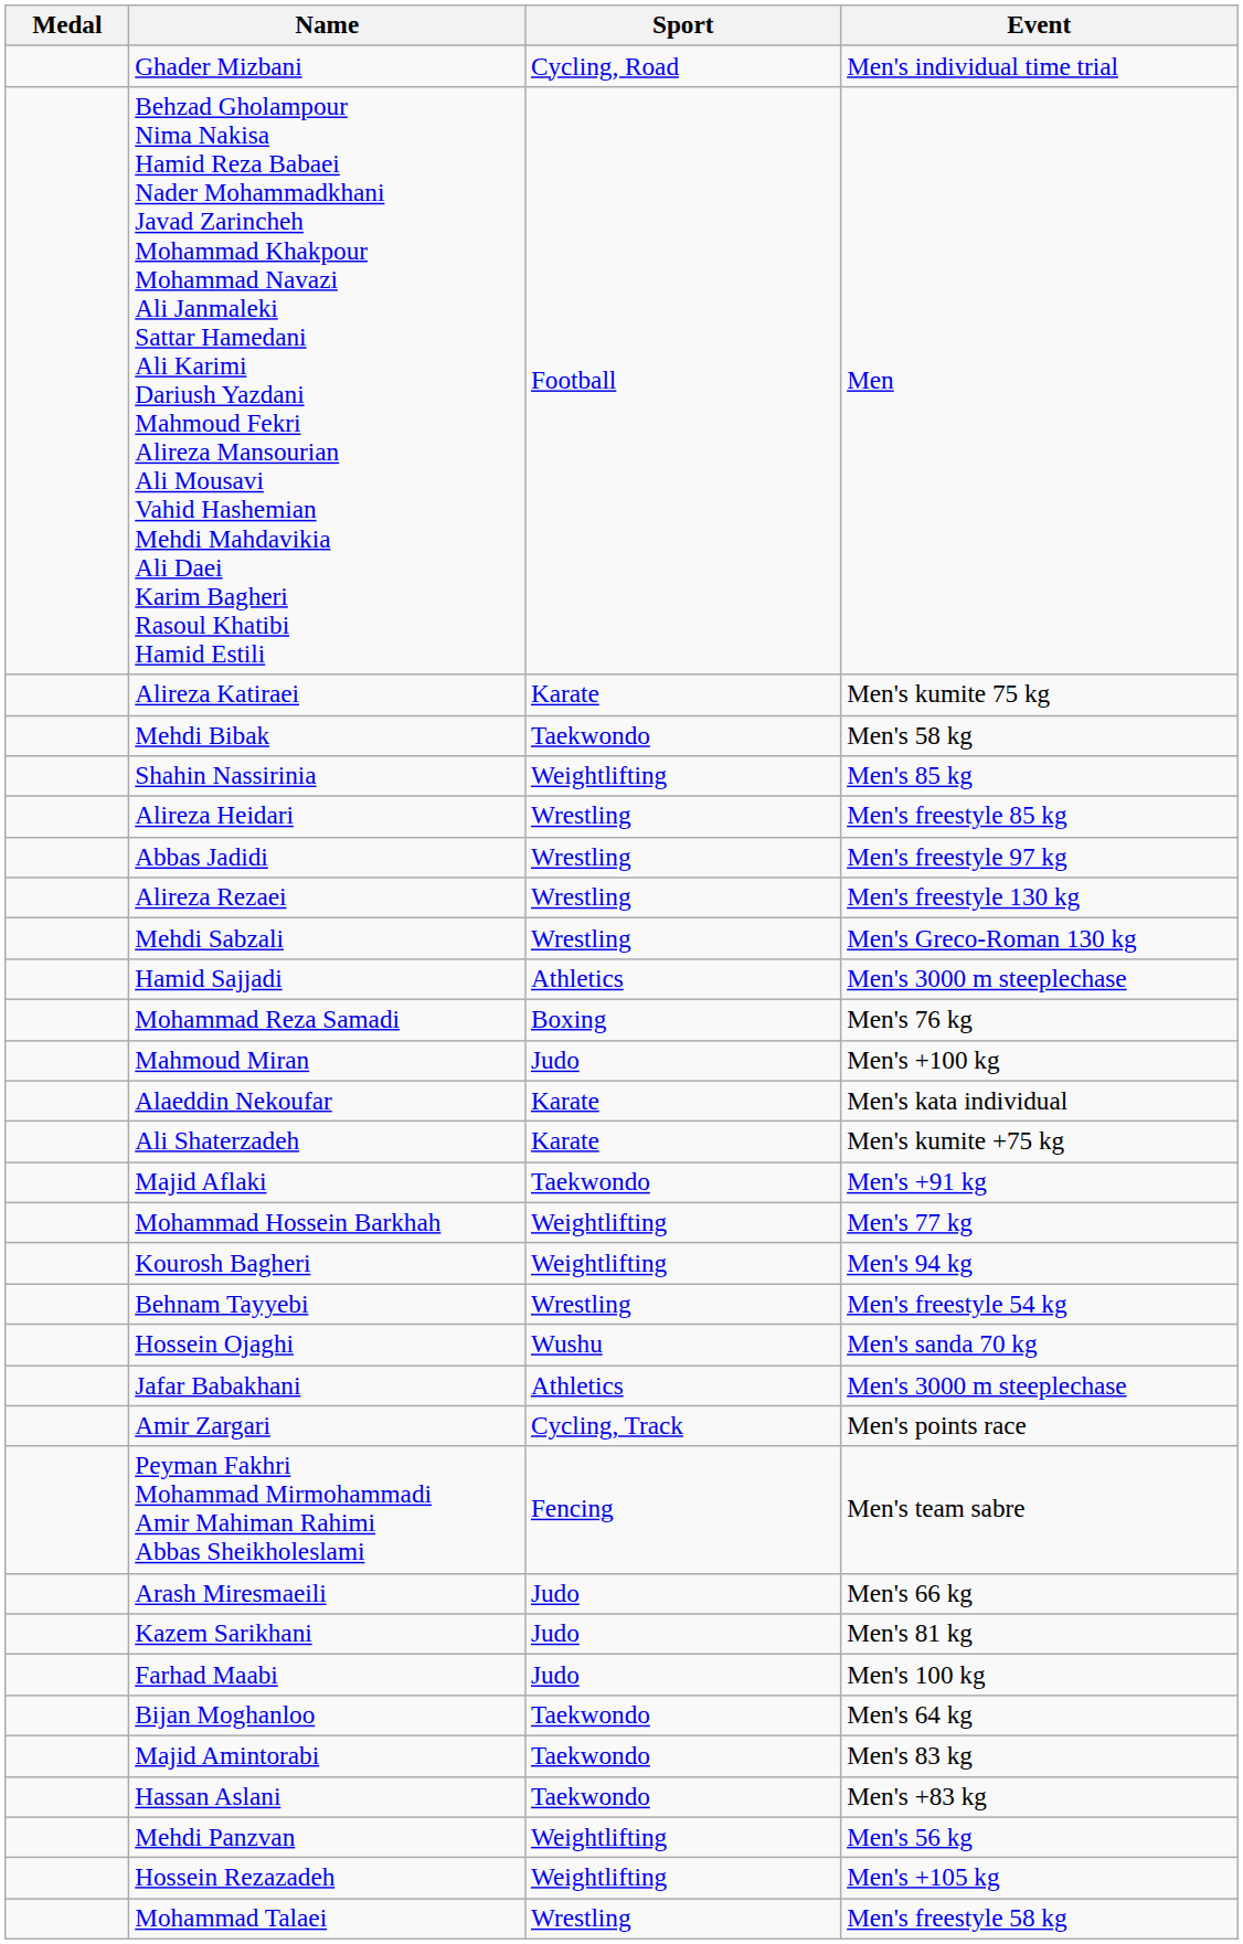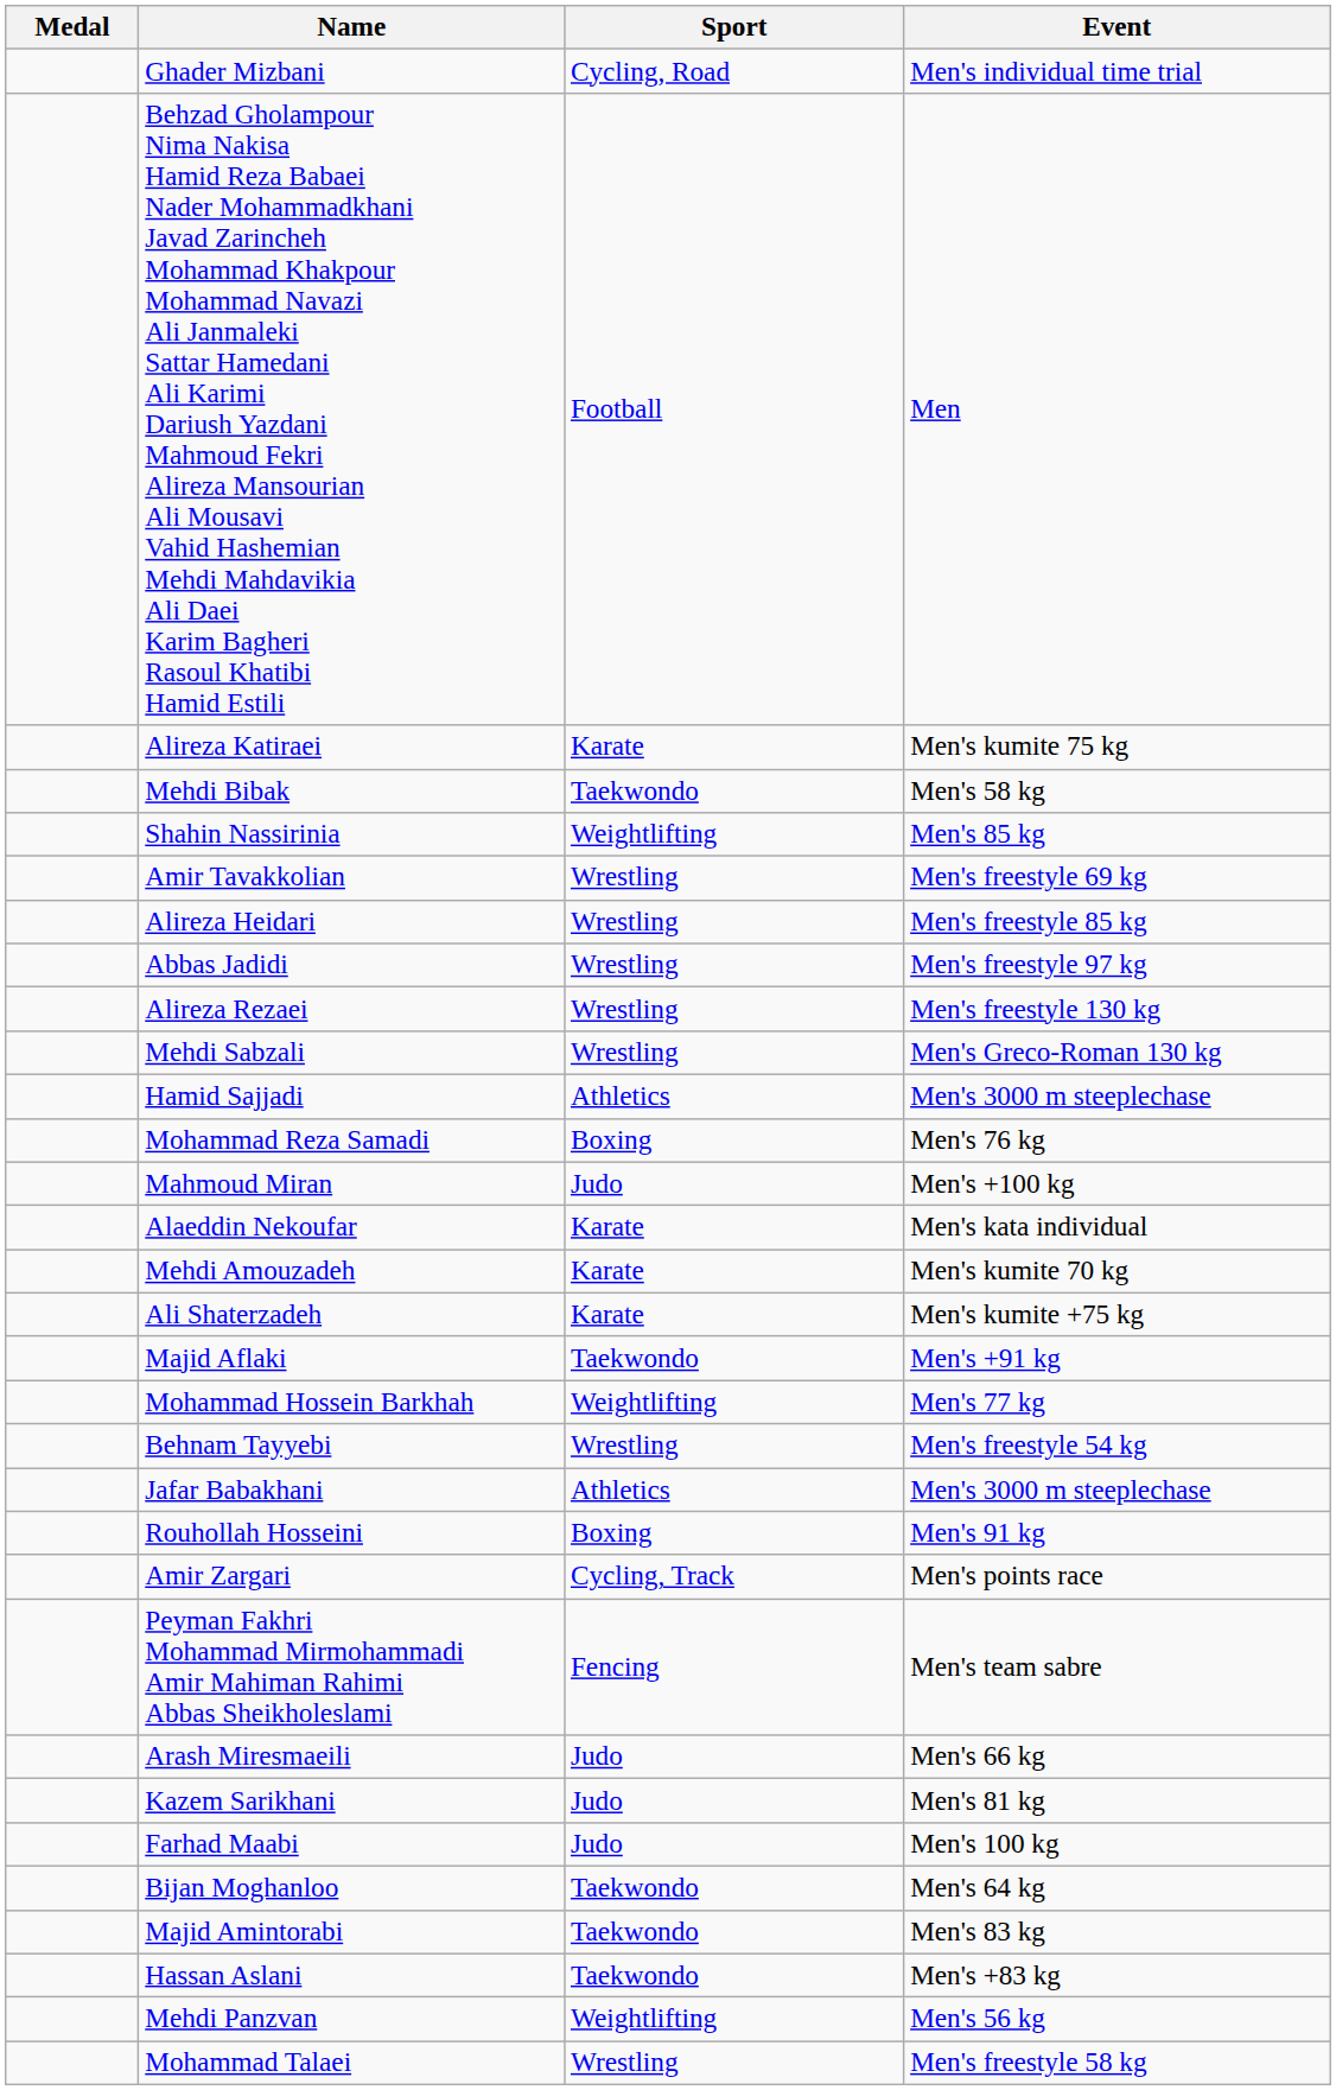+ row: Amir Tavakkolian | Wrestling | Men's freestyle 69 kg
+ row: Mehdi Amouzadeh | Karate | Men's kumite 70 kg
- row: Kourosh Bagheri | Weightlifting | Men's 94 kg
- row: Hossein Ojaghi | Wushu | Men's sanda 70 kg
+ row: Rouhollah Hosseini | Boxing | Men's 91 kg
- row: Hossein Rezazadeh | Weightlifting | Men's +105 kg
